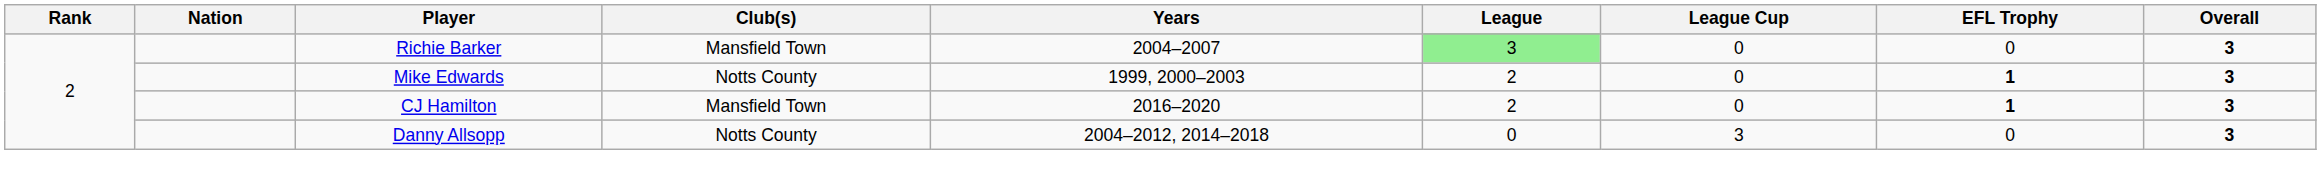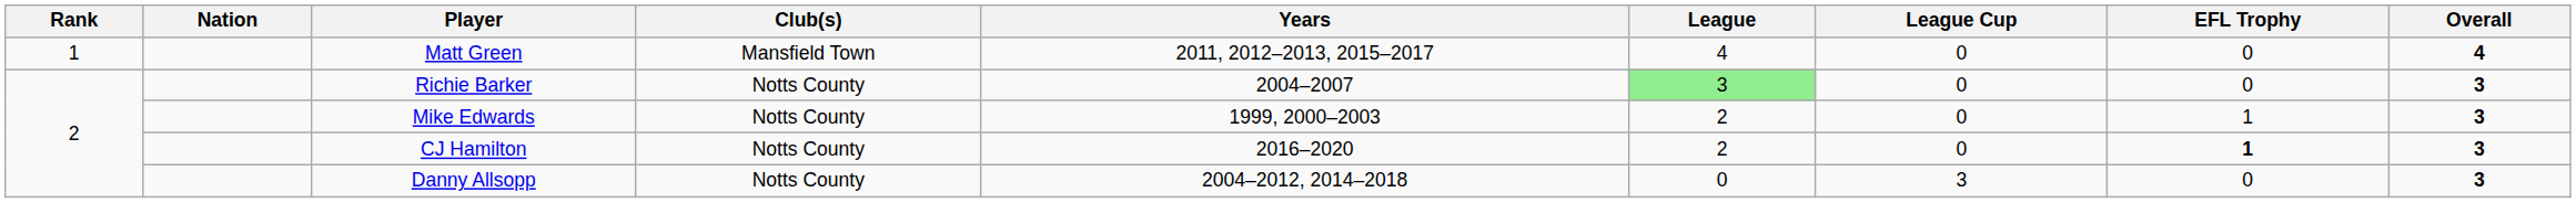+ row: 1 | Matt Green | Mansfield Town | 2011, 2012–2013, 2015–2017 | 4 | 0 | 0 | 4
Richie Barker | Club(s): Mansfield Town -> Notts County
Mike Edwards | EFL Trophy: bold -> normal
CJ Hamilton | Club(s): Mansfield Town -> Notts County
